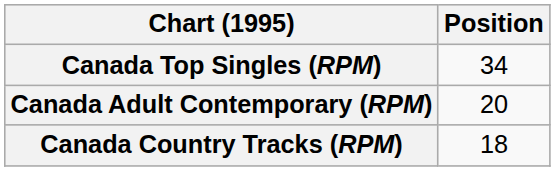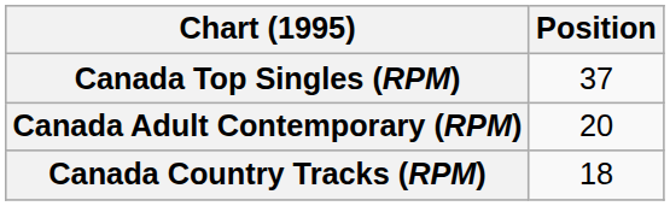Canada Top Singles (RPM) | Position: 34 -> 37
